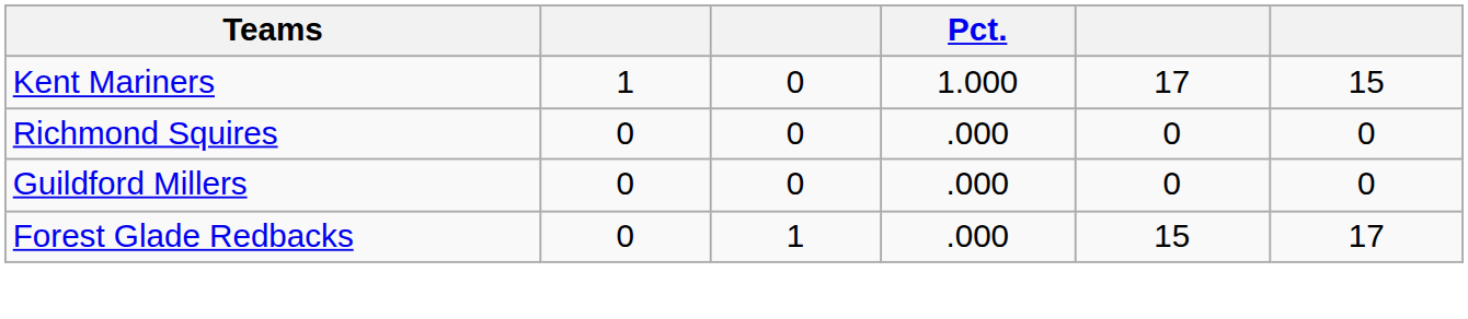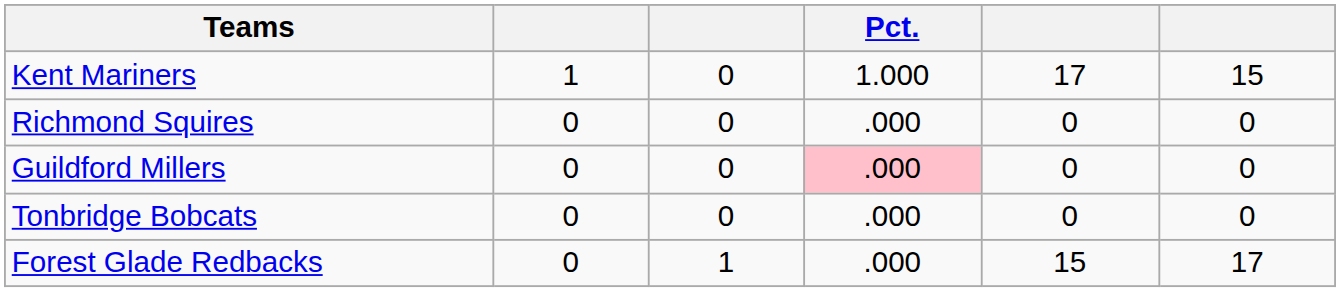Guildford Millers | Pct.: no background -> pink background
+ row: Tonbridge Bobcats | 0 | 0 | .000 | 0 | 0
